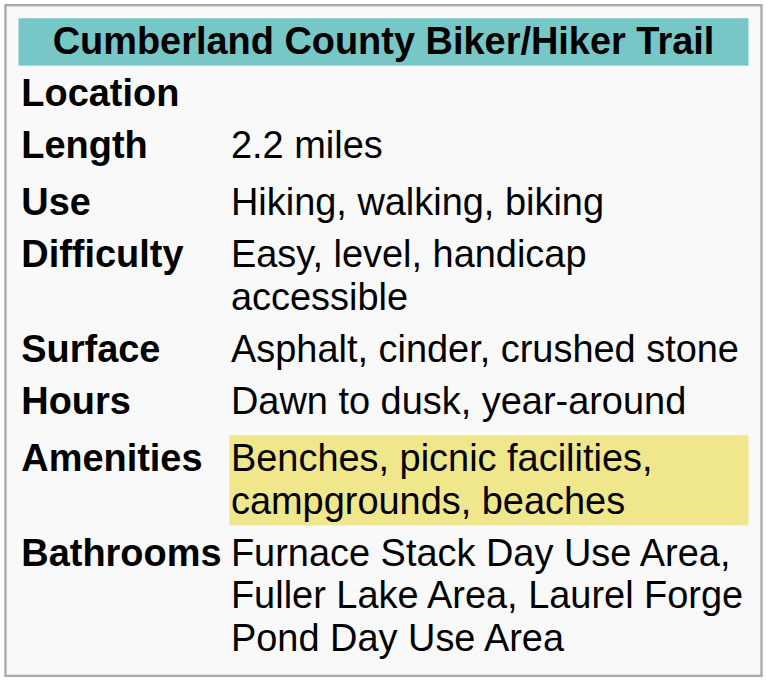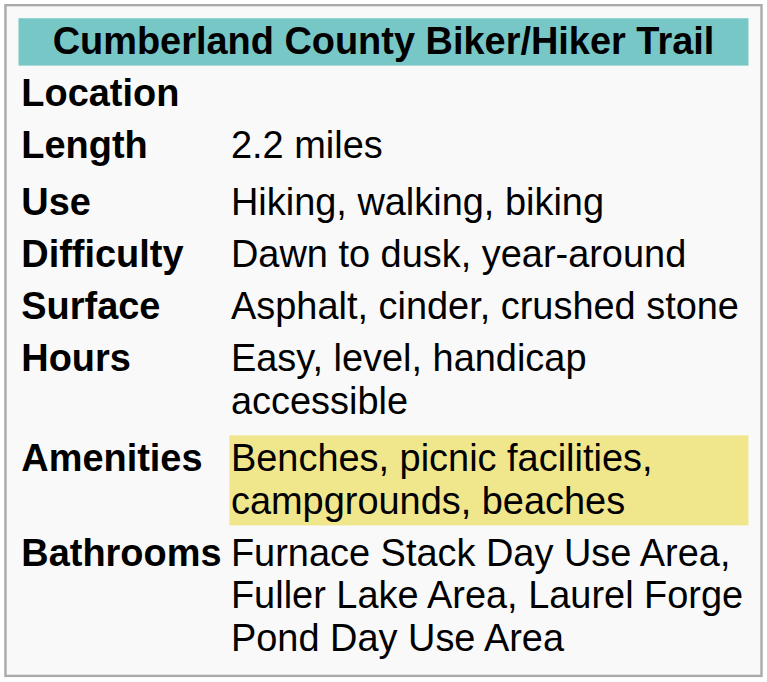Difficulty | column 2: Easy, level, handicap accessible -> Dawn to dusk, year-around
Hours | column 2: Dawn to dusk, year-around -> Easy, level, handicap accessible
